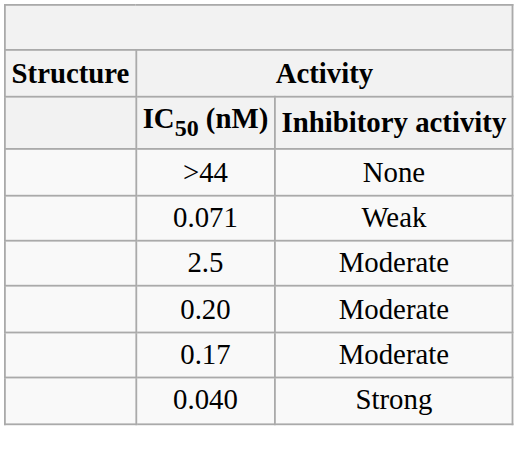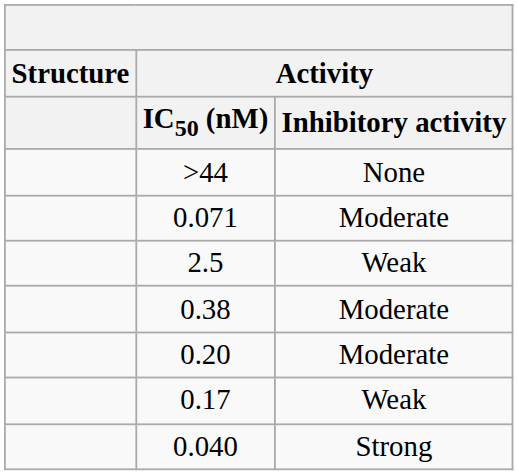0.071 | Activity / Inhibitory activity: Weak -> Moderate
2.5 | Activity / Inhibitory activity: Moderate -> Weak
+ row: 0.38 | Moderate
0.17 | Activity / Inhibitory activity: Moderate -> Weak
